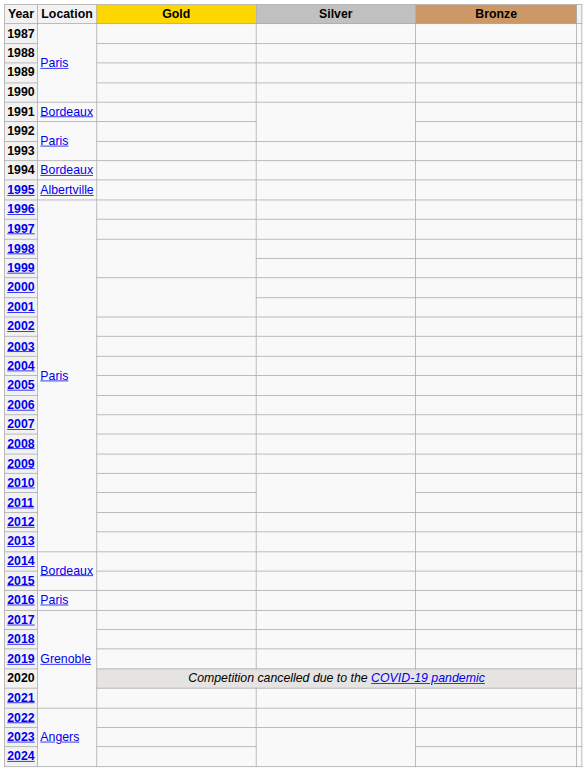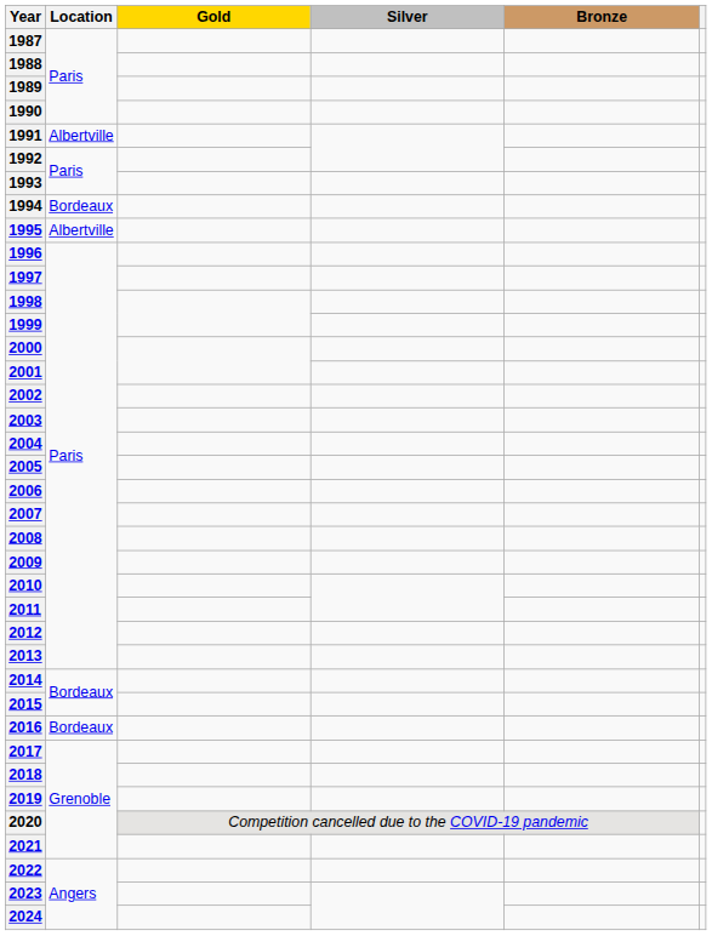1991 | Location: Bordeaux -> Albertville
2016 | Location: Paris -> Bordeaux
